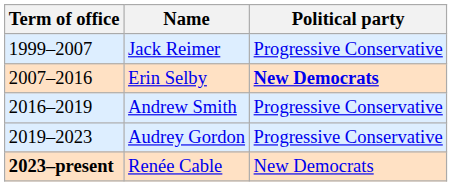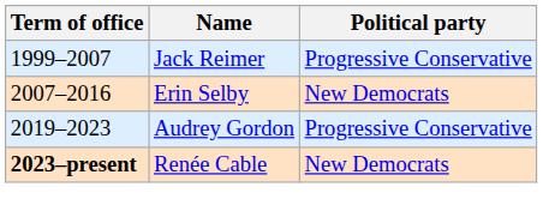Erin Selby | Political party: bold -> normal
- row: 2016–2019 | Andrew Smith | Progressive Conservative
